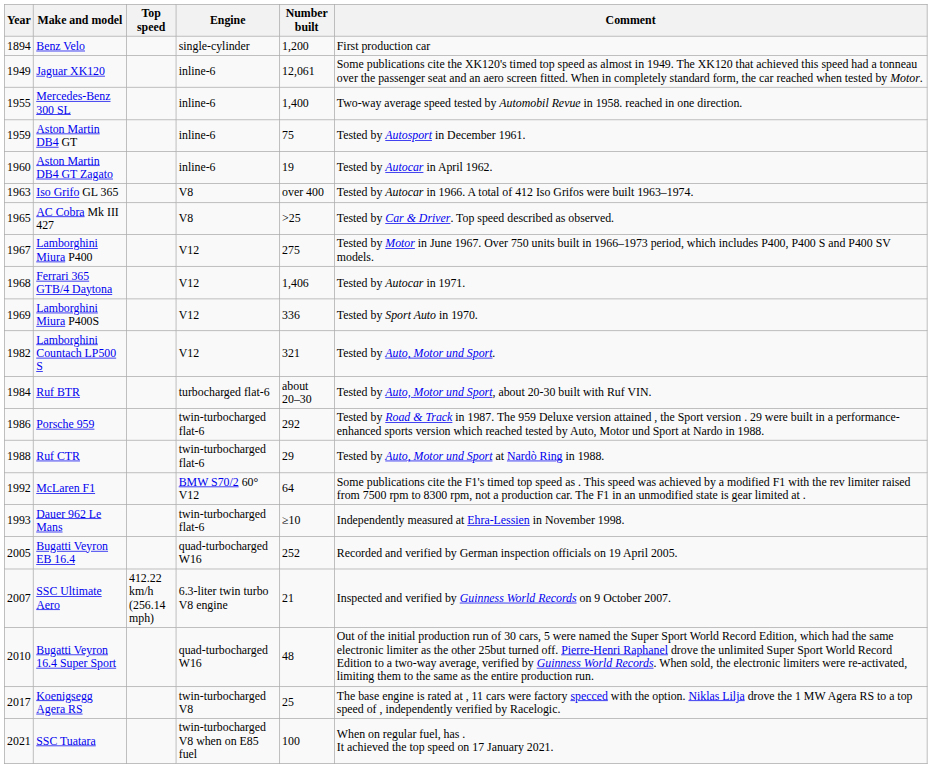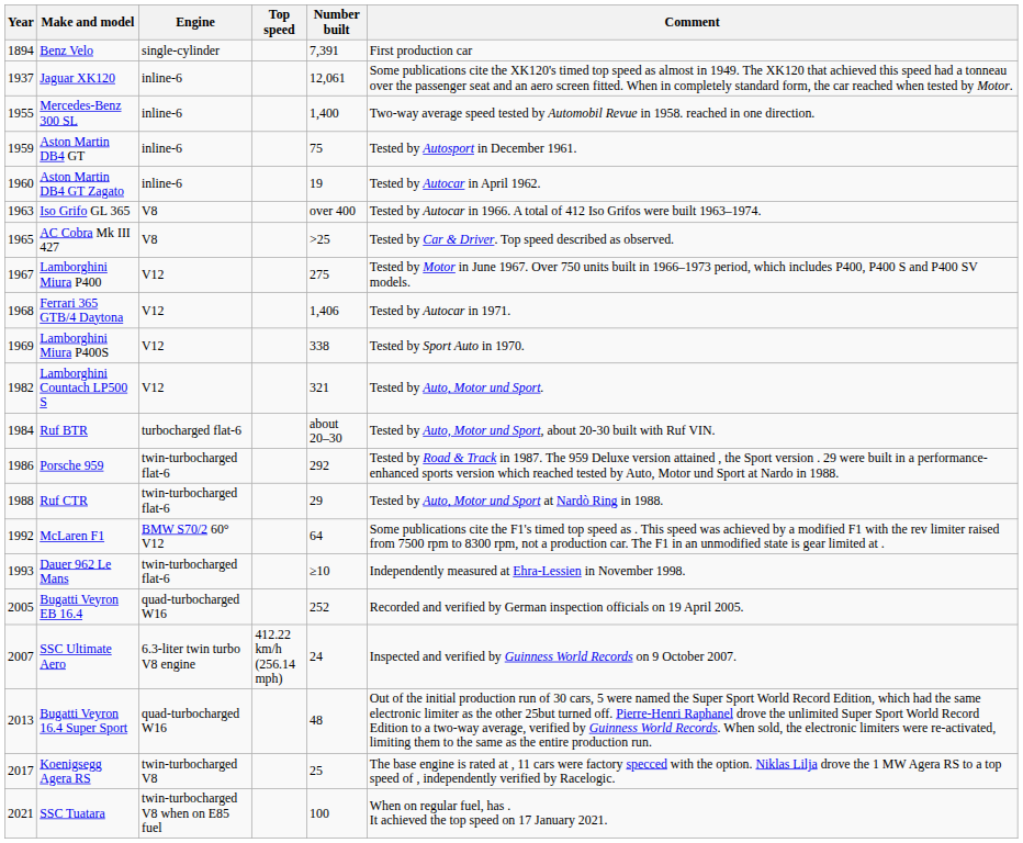columns swapped: Top speed <-> Engine
Benz Velo | Number built: 1,200 -> 7,391
Jaguar XK120 | Year: 1949 -> 1937
Lamborghini Miura P400S | Number built: 336 -> 338
SSC Ultimate Aero | Number built: 21 -> 24
Bugatti Veyron 16.4 Super Sport | Year: 2010 -> 2013
